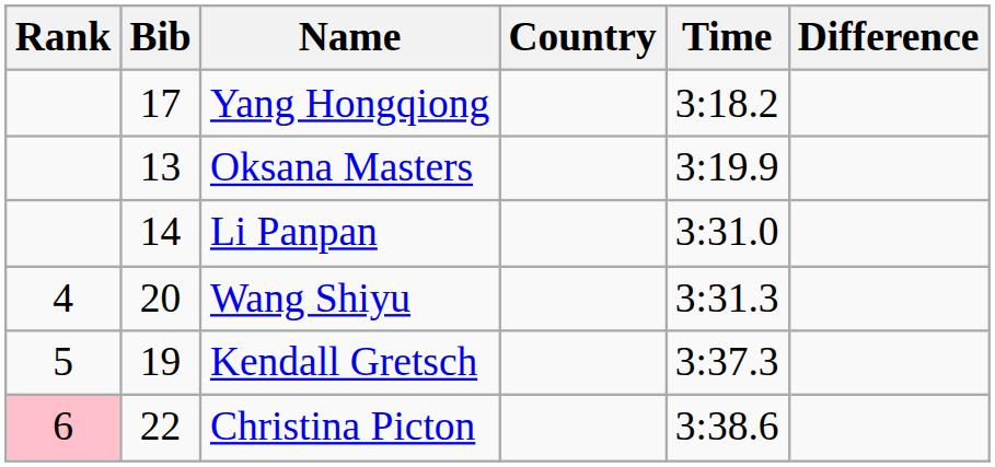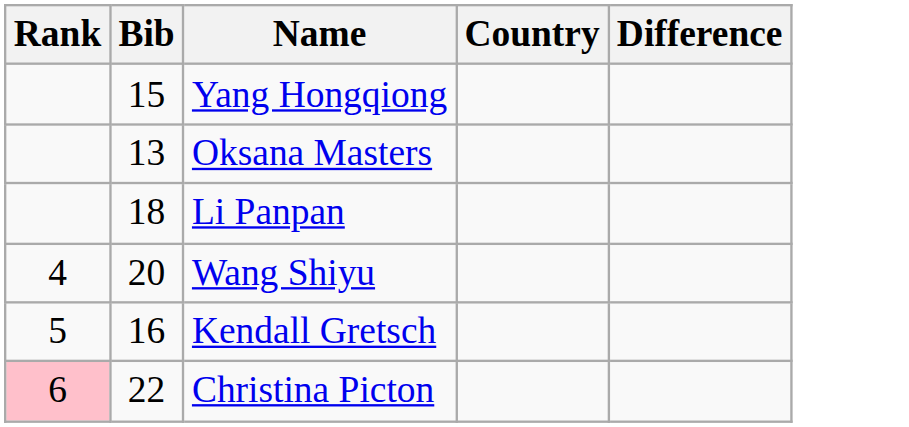- column: Time | 3:18.2 | 3:19.9 | 3:31.0 | 3:31.3 | 3:37.3 | 3:38.6
Yang Hongqiong | Bib: 17 -> 15
Li Panpan | Bib: 14 -> 18
Kendall Gretsch | Bib: 19 -> 16
